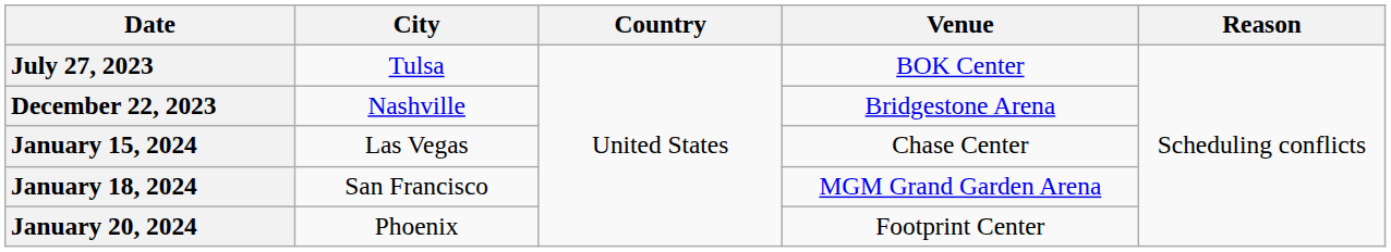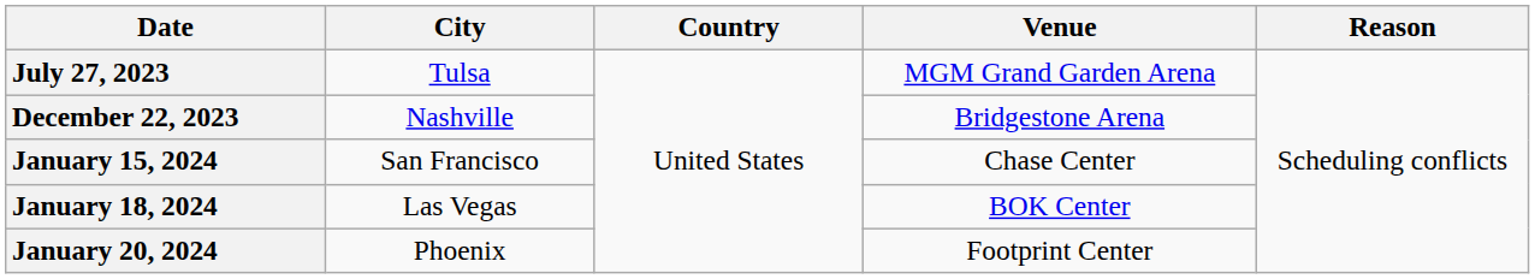July 27, 2023 | Venue: BOK Center -> MGM Grand Garden Arena
January 15, 2024 | City: Las Vegas -> San Francisco
January 18, 2024 | City: San Francisco -> Las Vegas
January 18, 2024 | Venue: MGM Grand Garden Arena -> BOK Center
